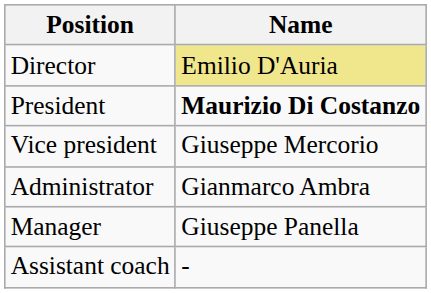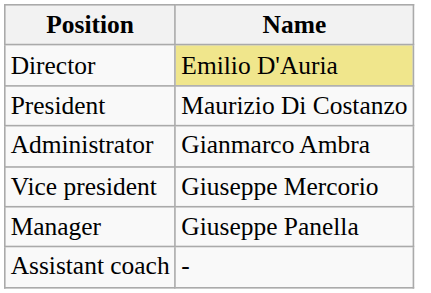President | Name: bold -> normal
rows swapped: Vice president <-> Administrator
